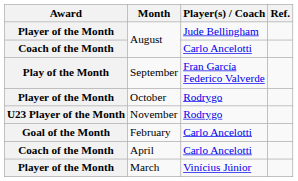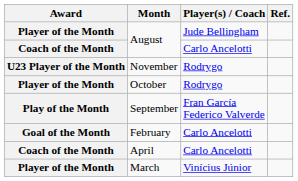rows swapped: September <-> November
